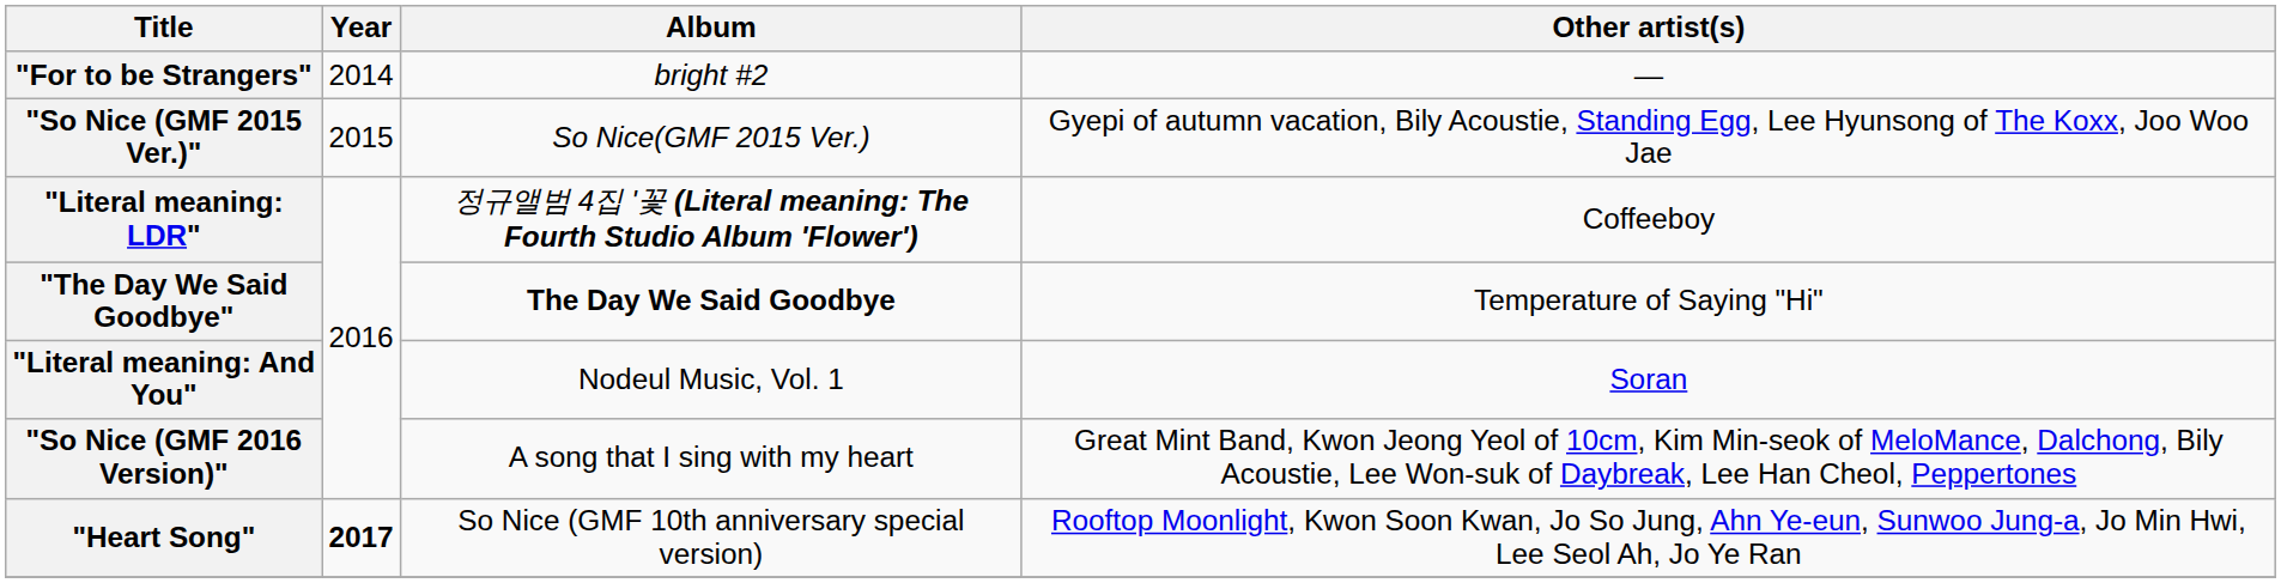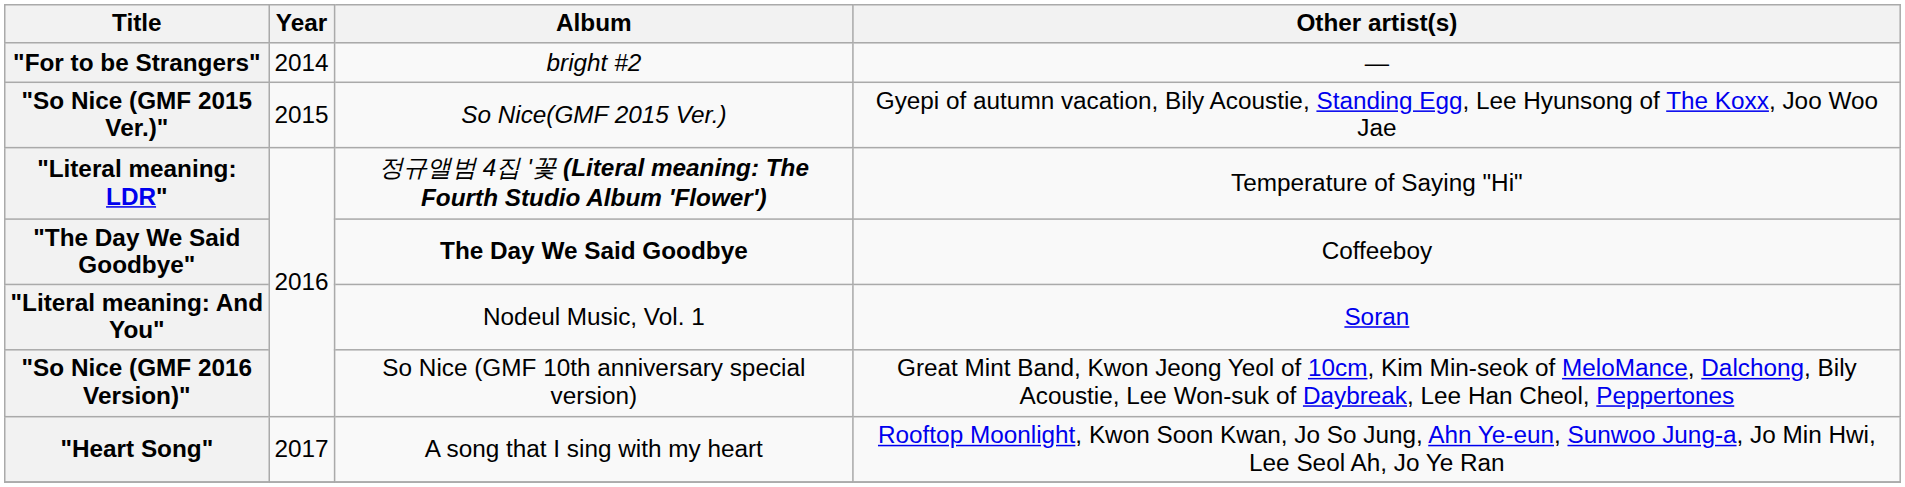"Literal meaning: LDR" | Other artist(s): Coffeeboy -> Temperature of Saying "Hi"
"The Day We Said Goodbye" | Other artist(s): Temperature of Saying "Hi" -> Coffeeboy
"So Nice (GMF 2016 Version)" | Album: A song that I sing with my heart -> So Nice (GMF 10th anniversary special version)
"Heart Song" | Year: bold -> normal
"Heart Song" | Album: So Nice (GMF 10th anniversary special version) -> A song that I sing with my heart
